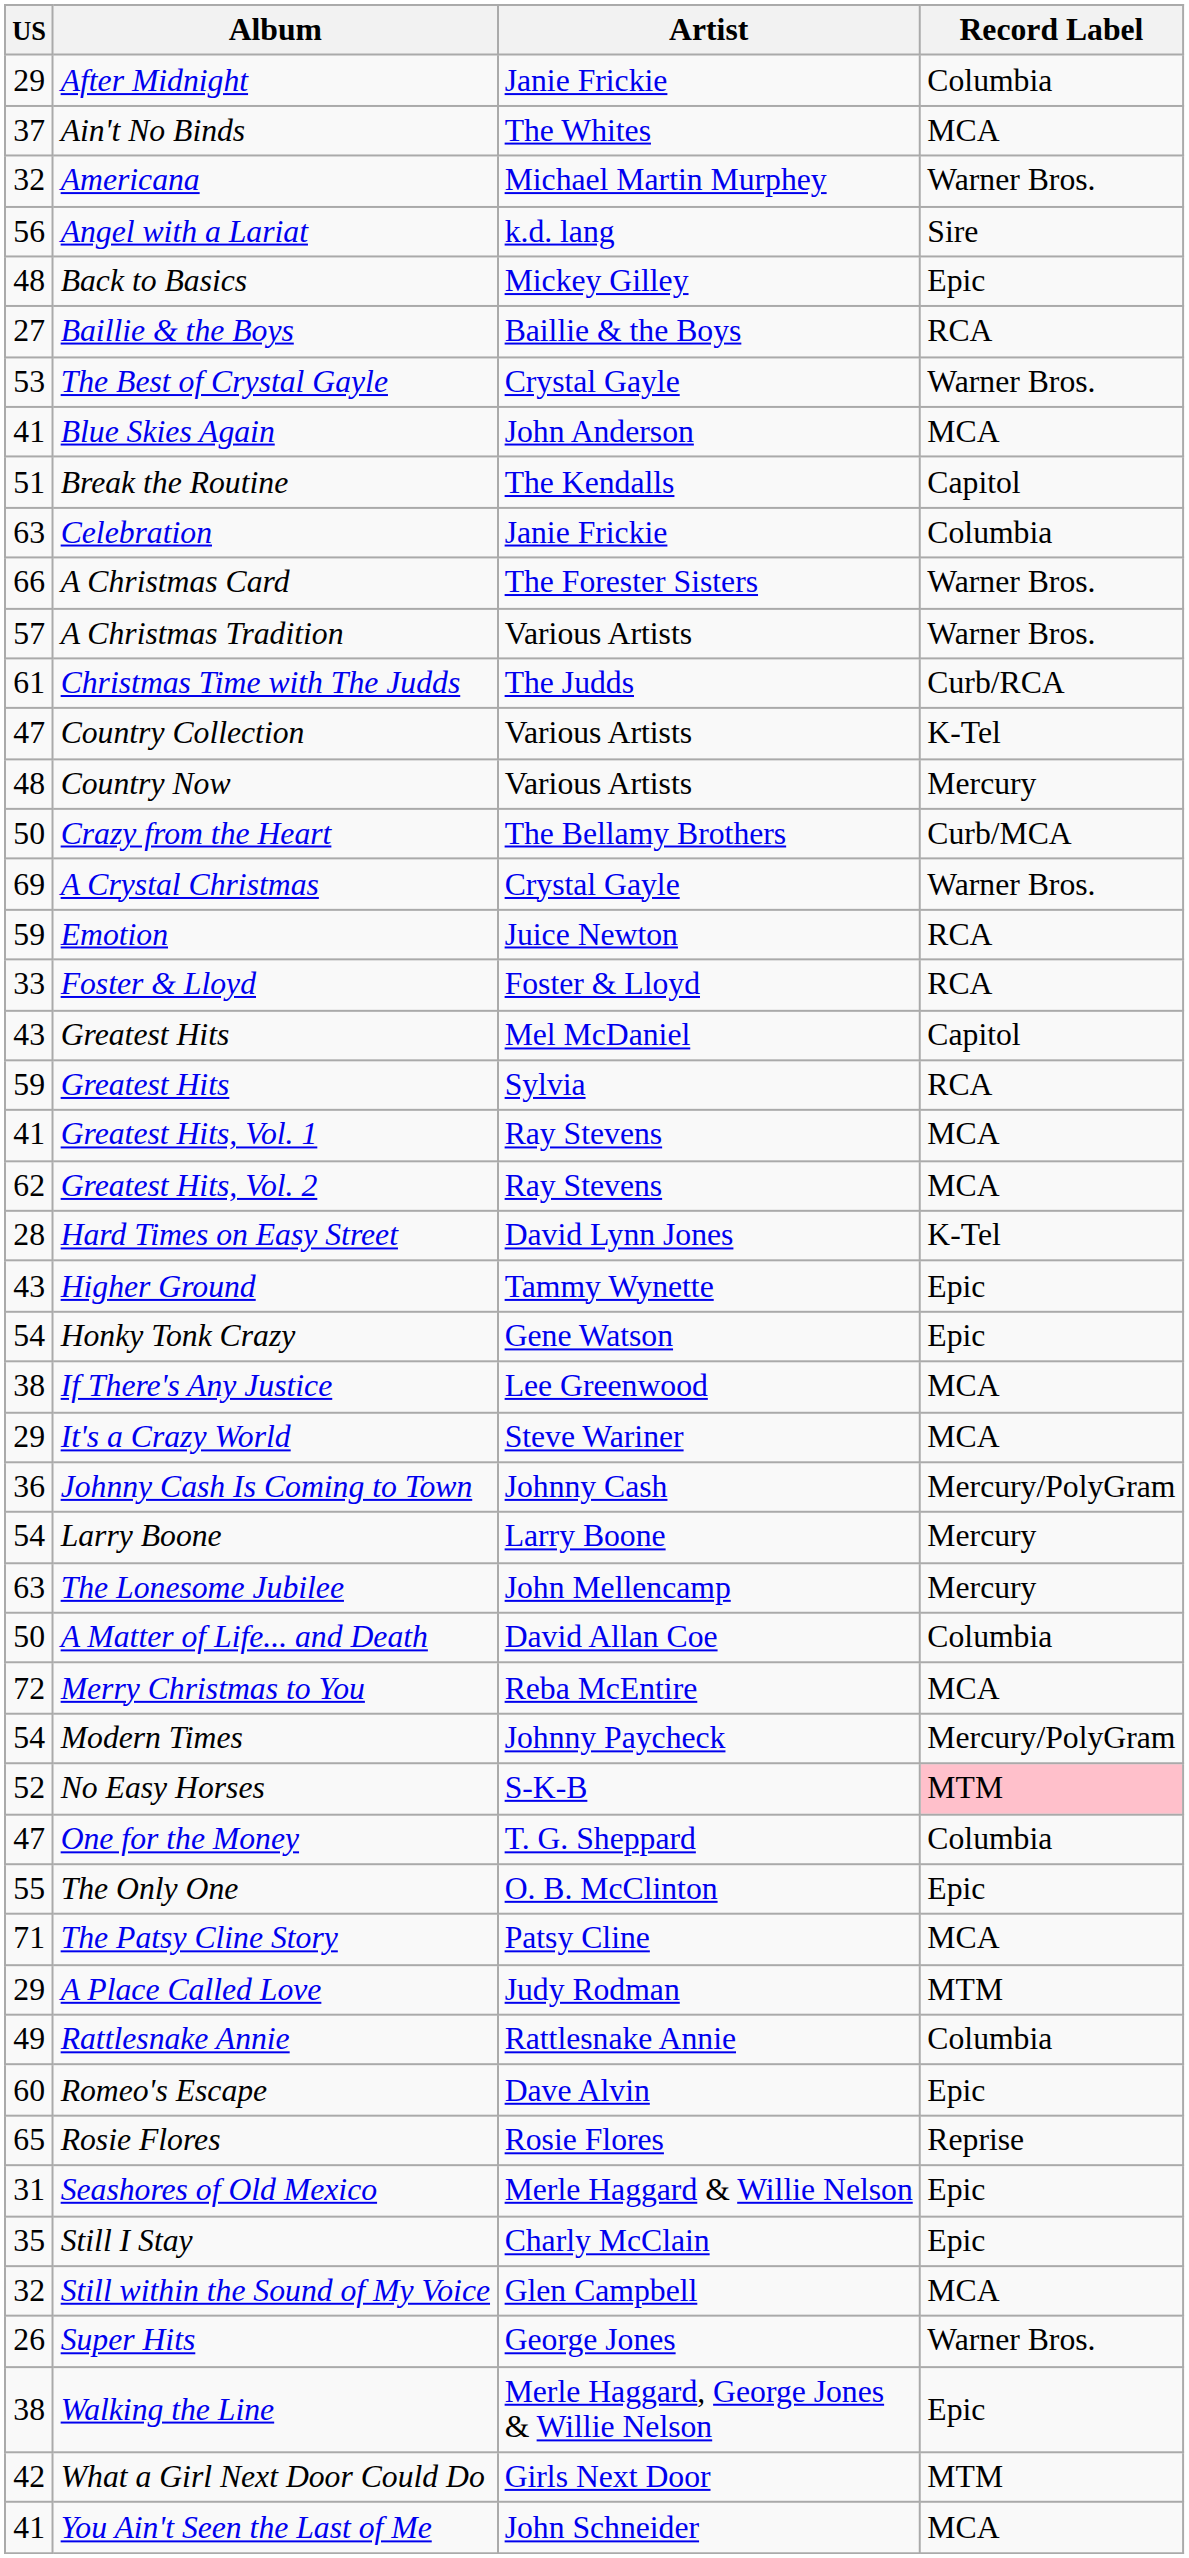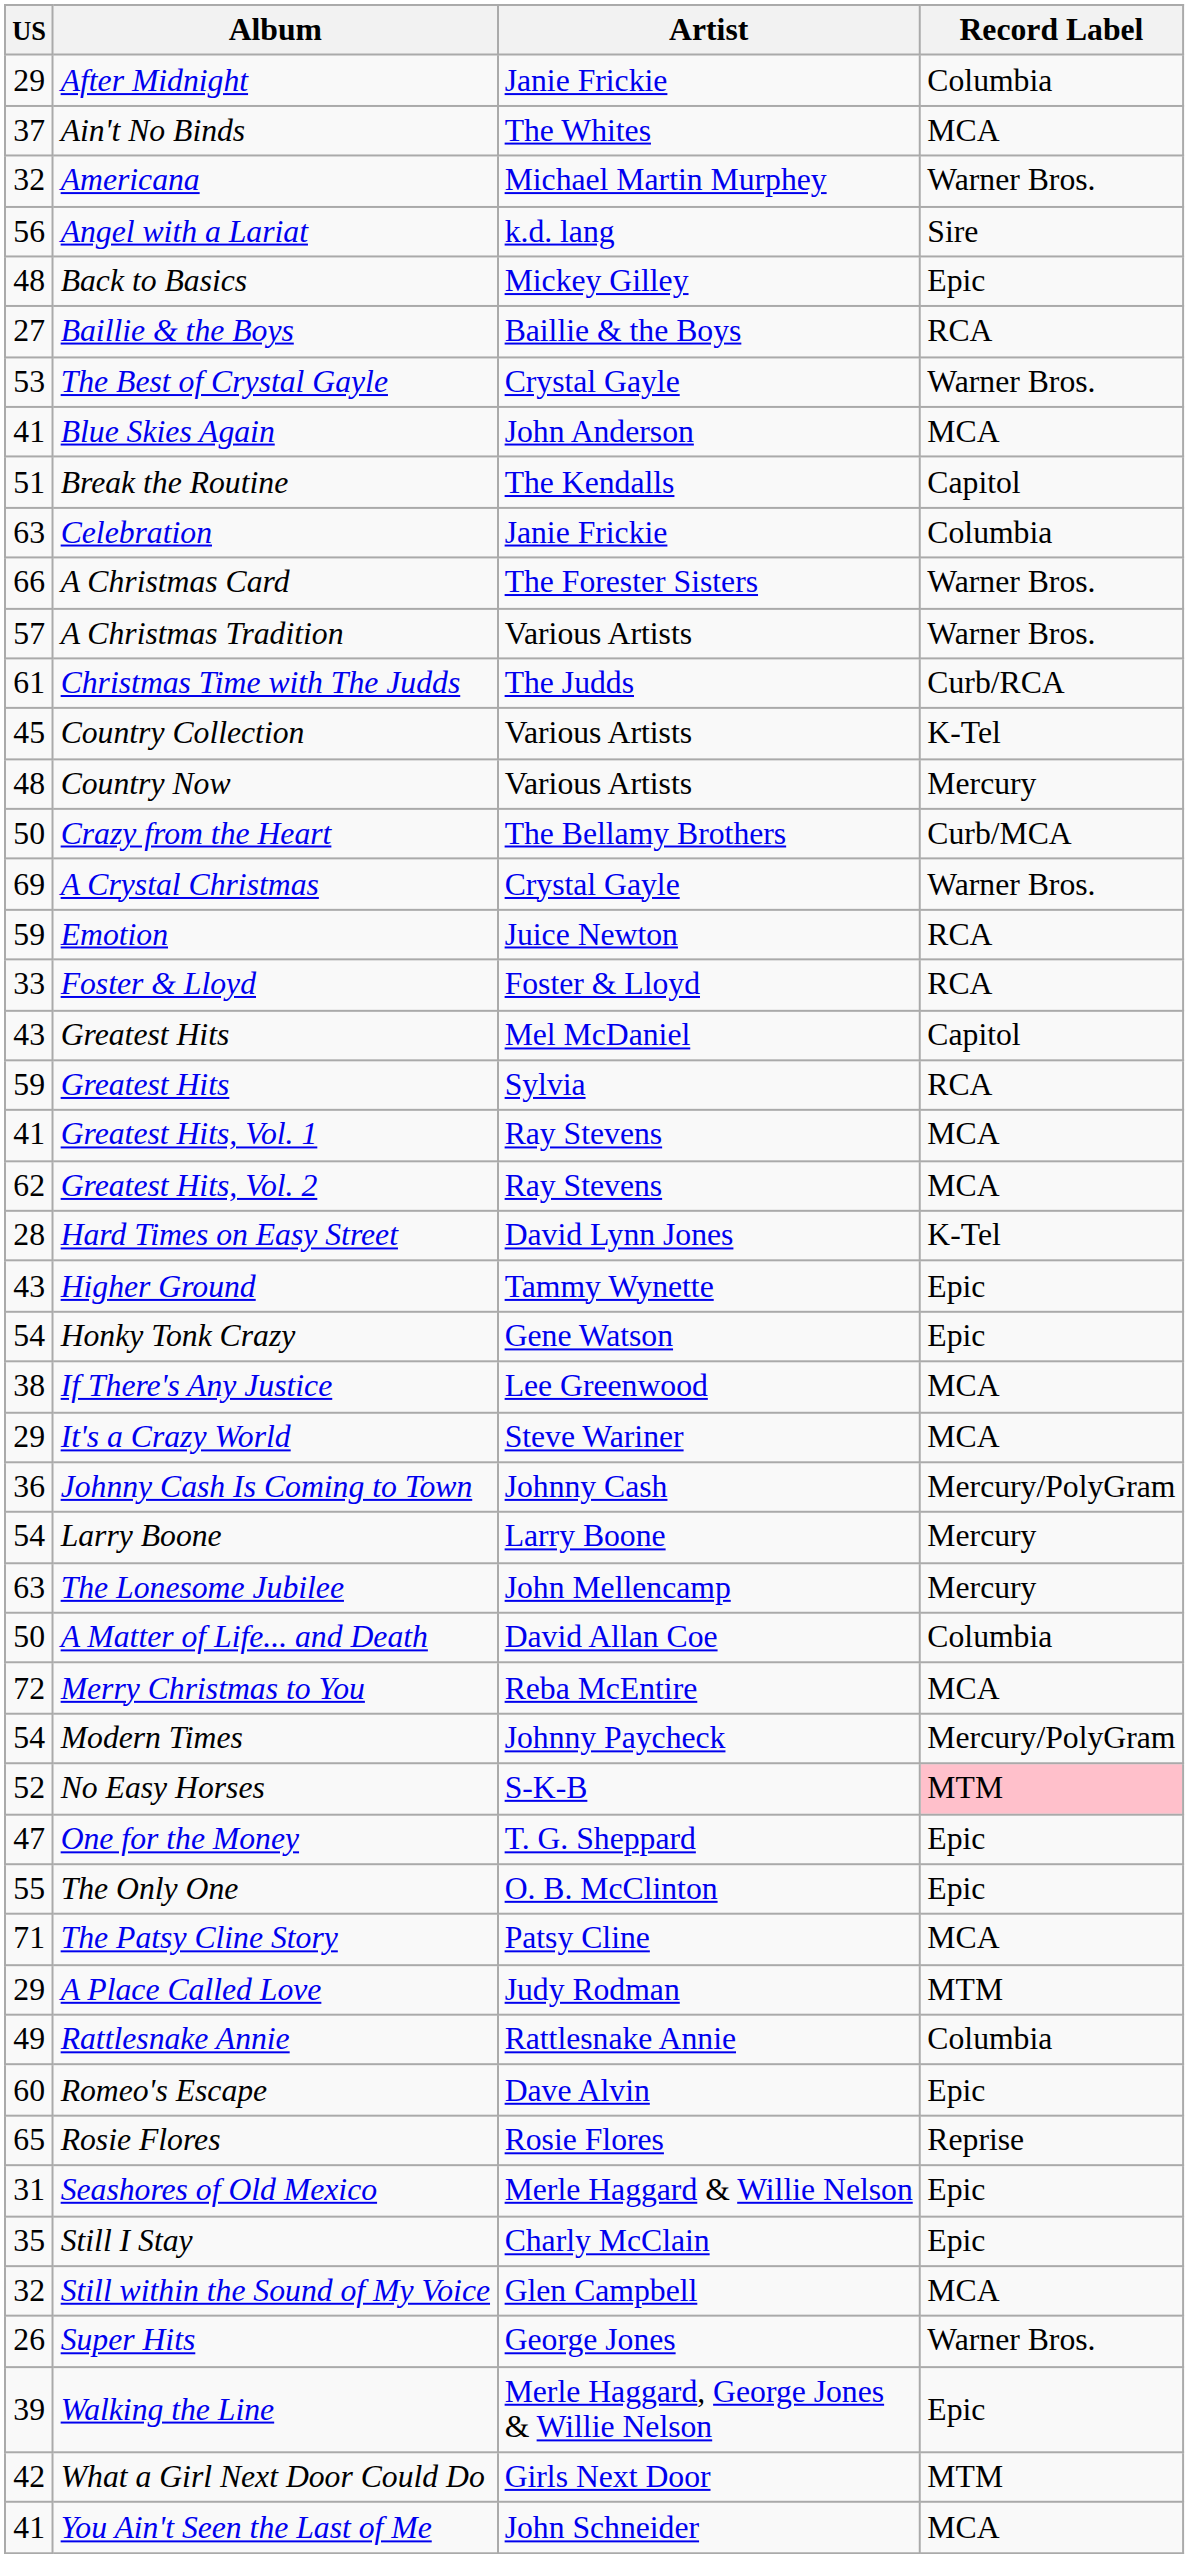Country Collection | US: 47 -> 45
One for the Money | Record Label: Columbia -> Epic
Walking the Line | US: 38 -> 39
